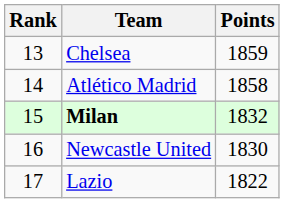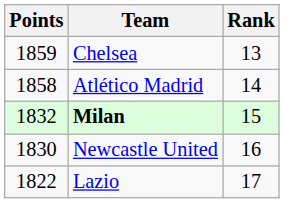columns swapped: Rank <-> Points
